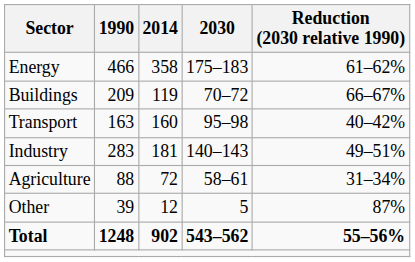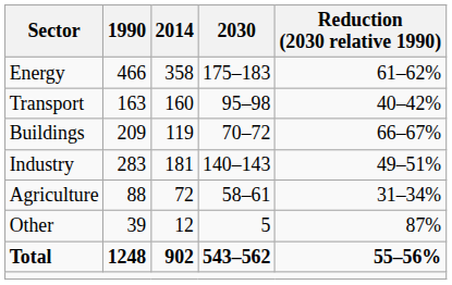rows swapped: Buildings <-> Transport
